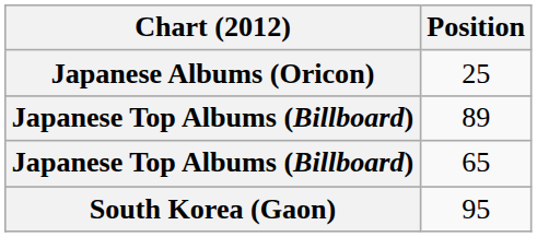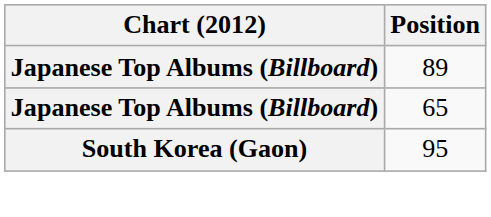- row: Japanese Albums (Oricon) | 25
